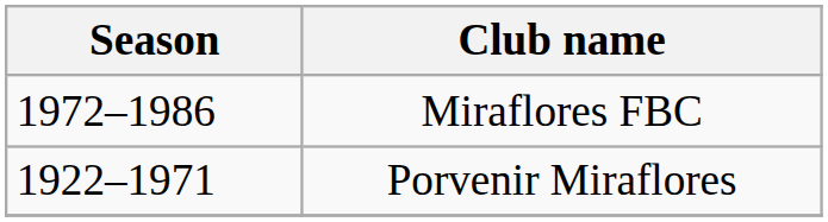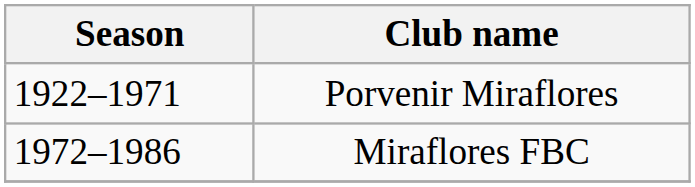rows swapped: Porvenir Miraflores <-> Miraflores FBC
